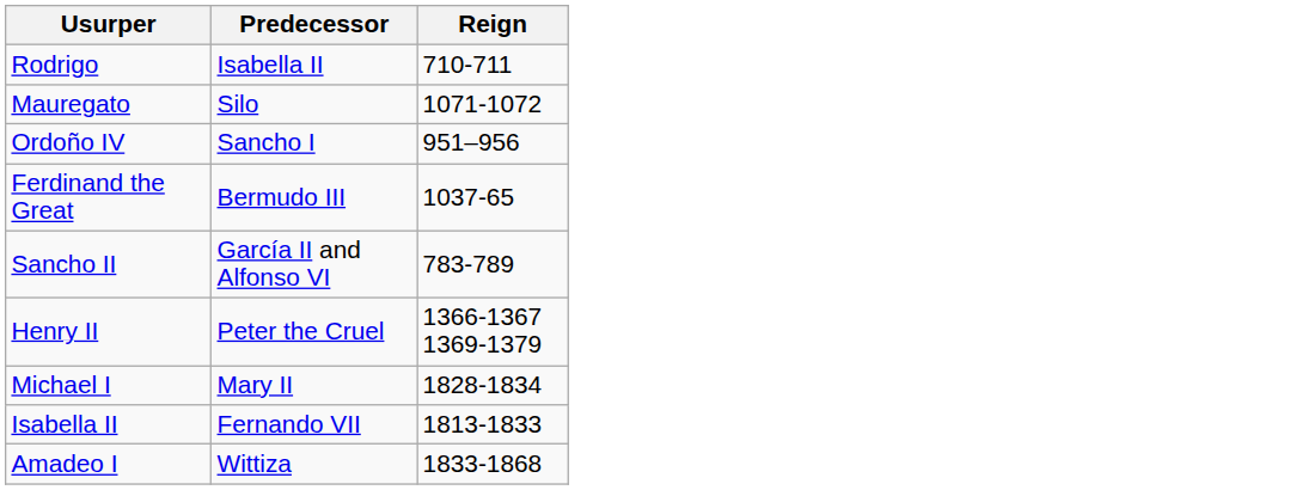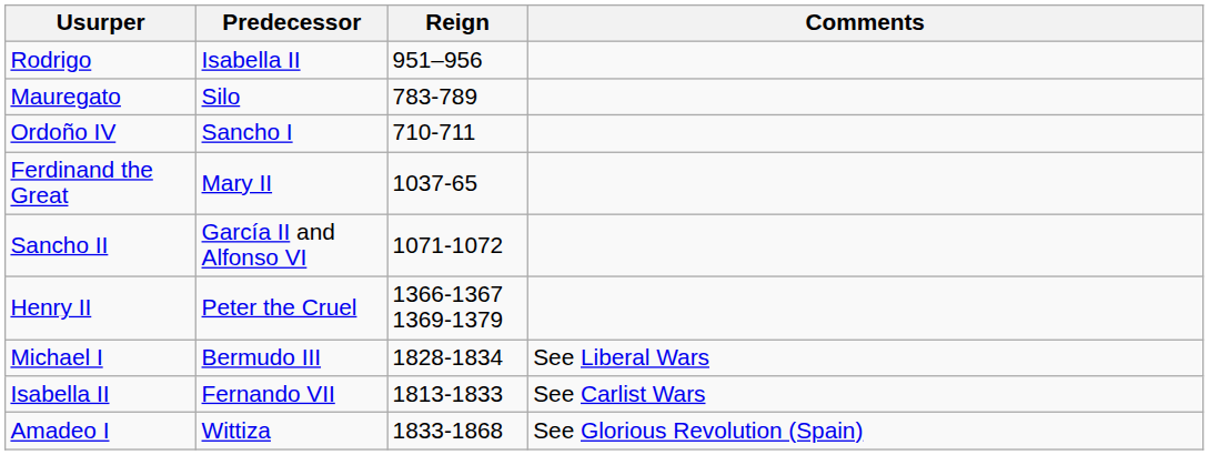+ column: Comments | See Liberal Wars | See Carlist Wars | See Glorious Revolution (Spain)
Rodrigo | Reign: 710-711 -> 951–956
Mauregato | Reign: 1071-1072 -> 783-789
Ordoño IV | Reign: 951–956 -> 710-711
Ferdinand the Great | Predecessor: Bermudo III -> Mary II
Sancho II | Reign: 783-789 -> 1071-1072
Michael I | Predecessor: Mary II -> Bermudo III
